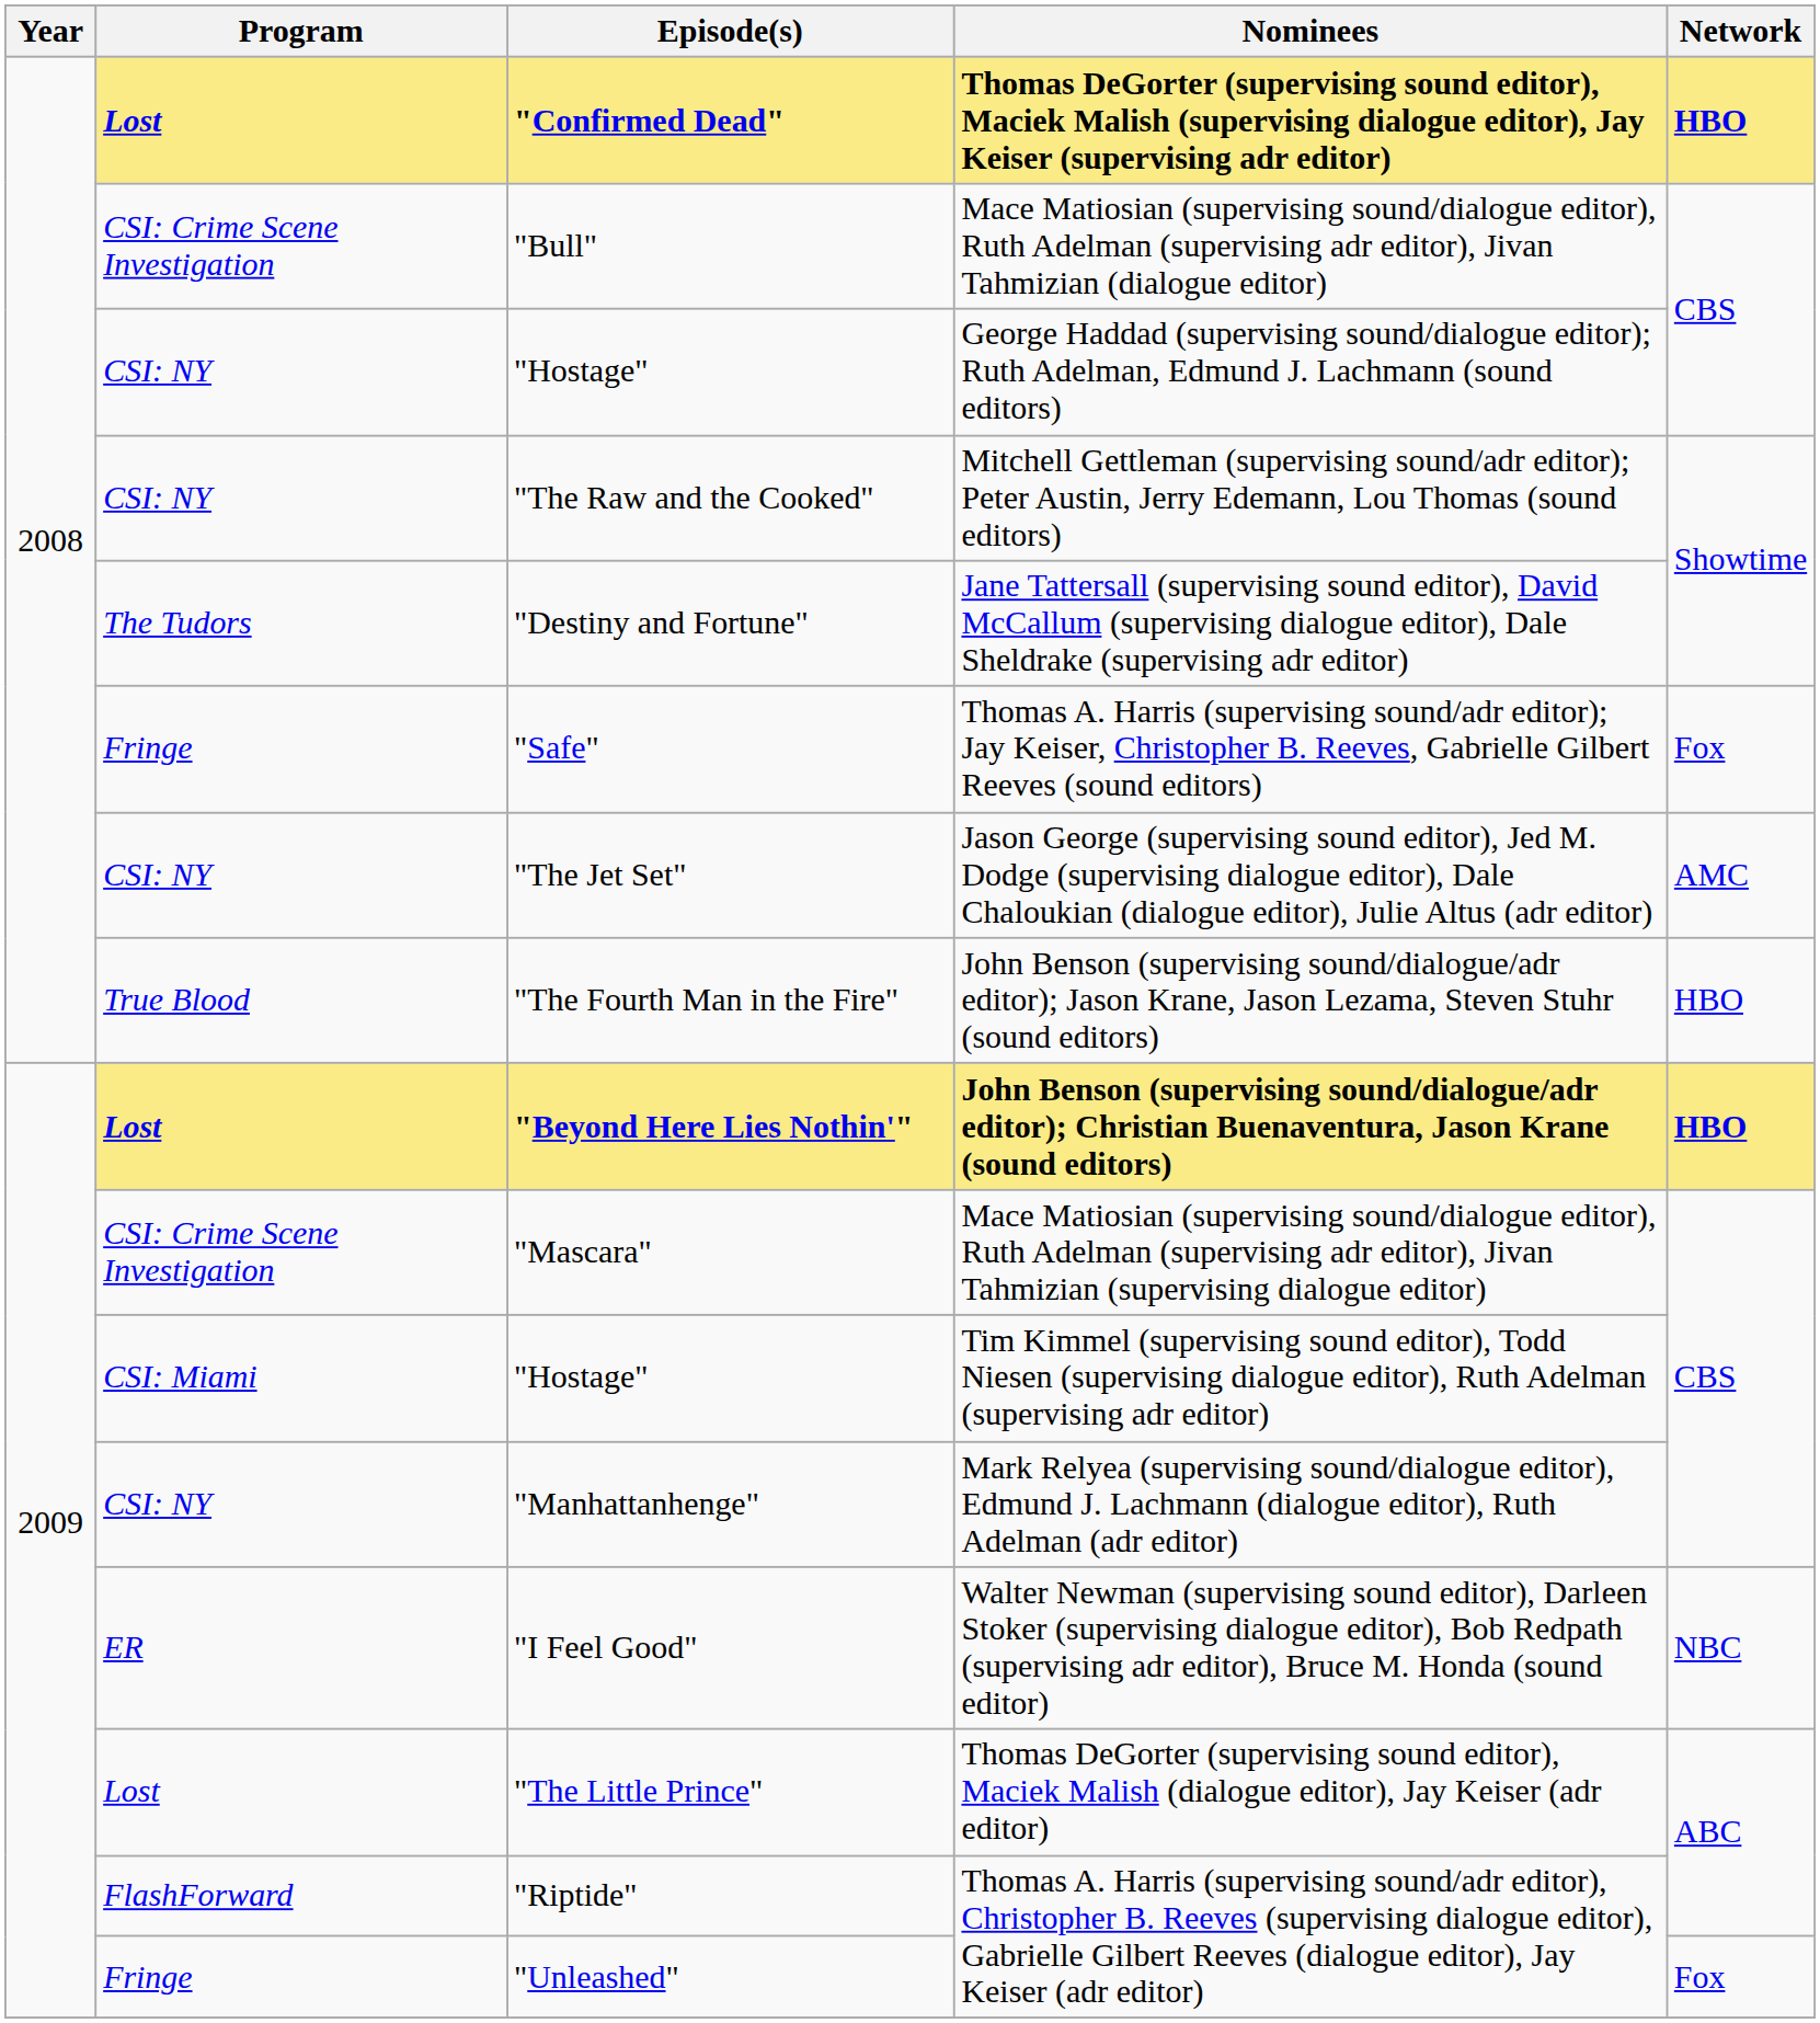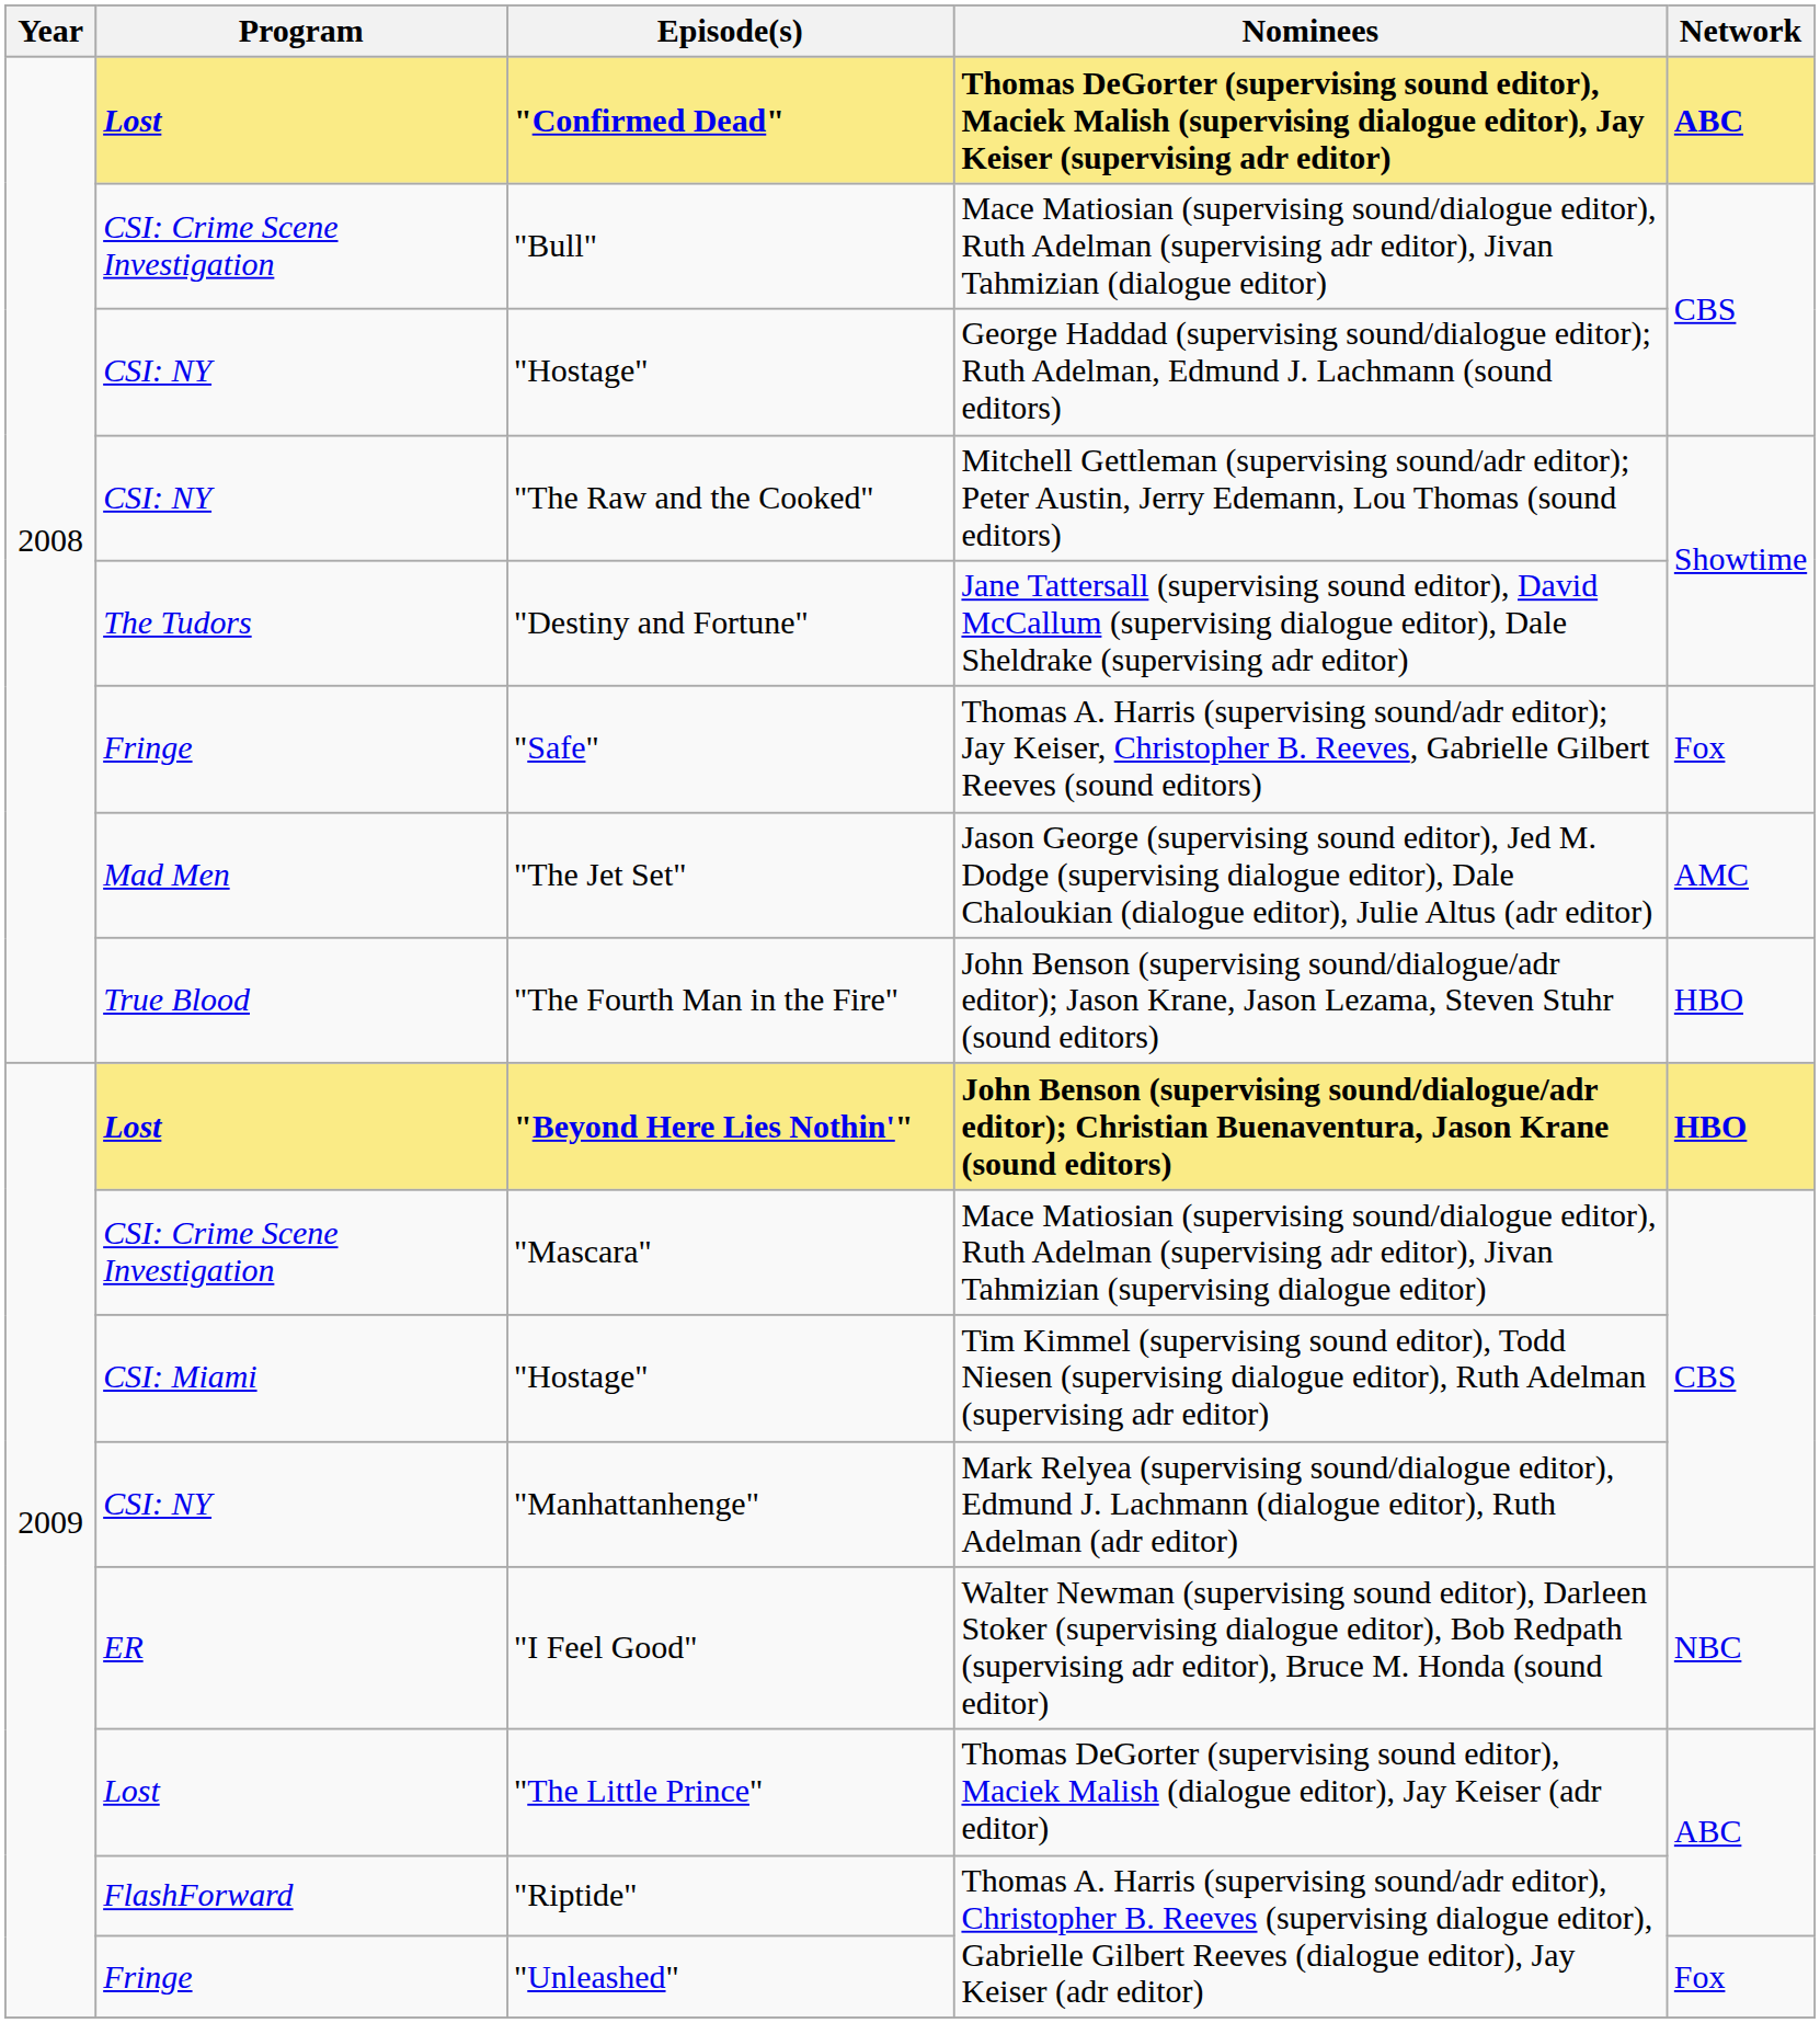"Confirmed Dead" | Network: HBO -> ABC
"The Jet Set" | Program: CSI: NY -> Mad Men
